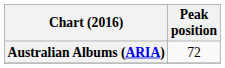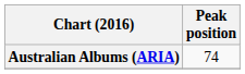Australian Albums (ARIA) | Peak position: 72 -> 74
